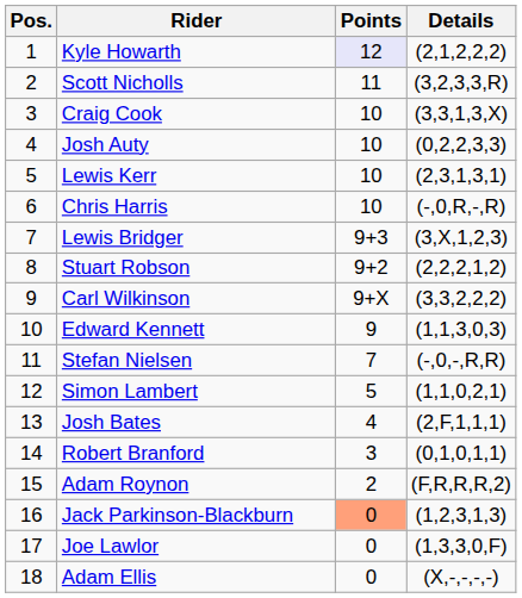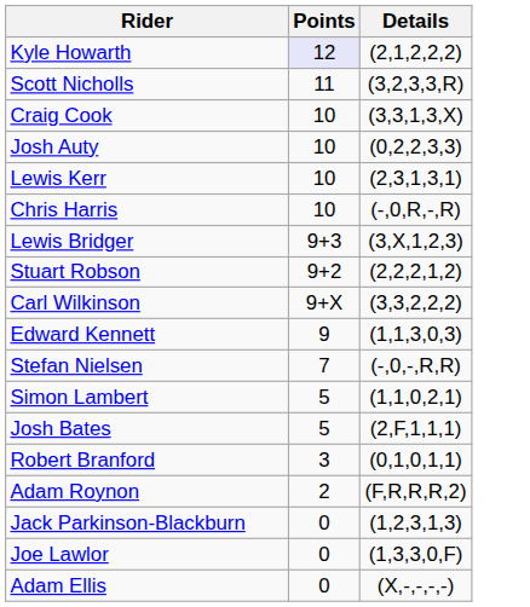- column: Pos. | 1 | 2 | 3 | 4 | 5 | 6 | 7 | 8 | 9 | 10 | 11 | 12 | 13 | 14 | 15 | 16 | 17 | 18
Josh Bates | Points: 4 -> 5
Jack Parkinson-Blackburn | Points: lightsalmon background -> no background
